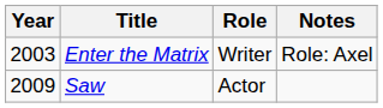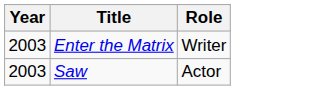- column: Notes | Role: Axel
Saw | Year: 2009 -> 2003
